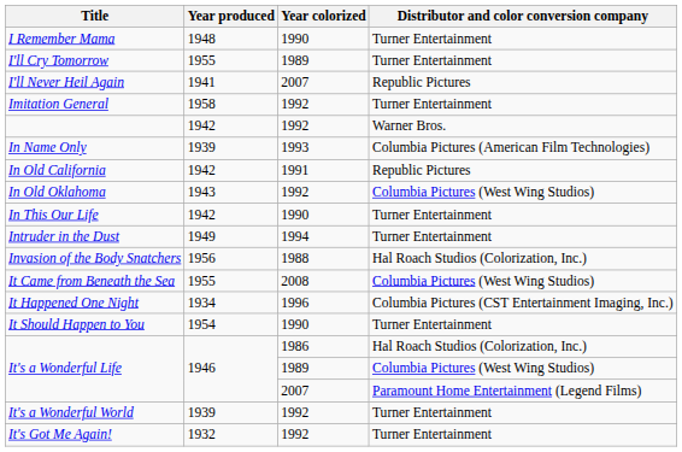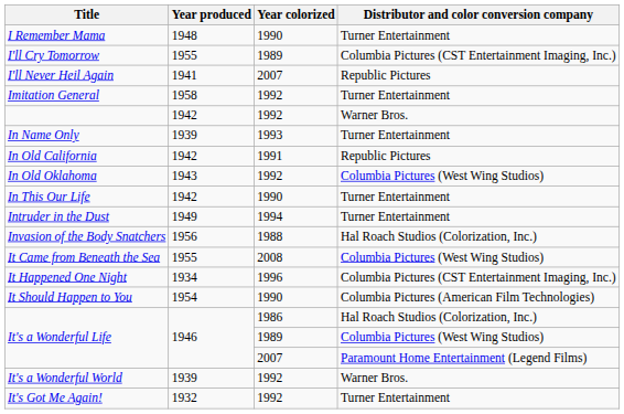I'll Cry Tomorrow | Distributor and color conversion company: Turner Entertainment -> Columbia Pictures (CST Entertainment Imaging, Inc.)
In Name Only | Distributor and color conversion company: Columbia Pictures (American Film Technologies) -> Turner Entertainment
It Should Happen to You | Distributor and color conversion company: Turner Entertainment -> Columbia Pictures (American Film Technologies)
It's a Wonderful World | Distributor and color conversion company: Turner Entertainment -> Warner Bros.
